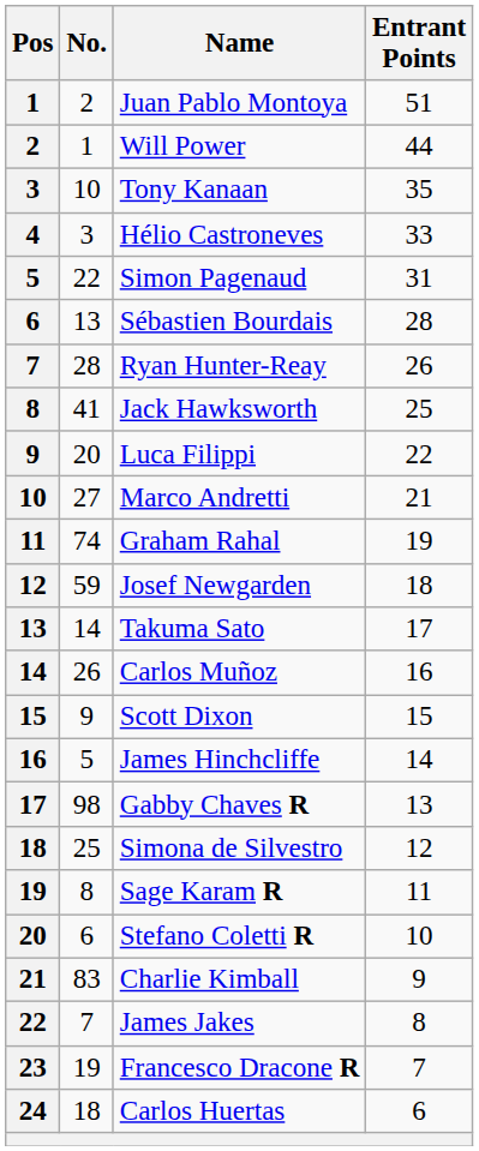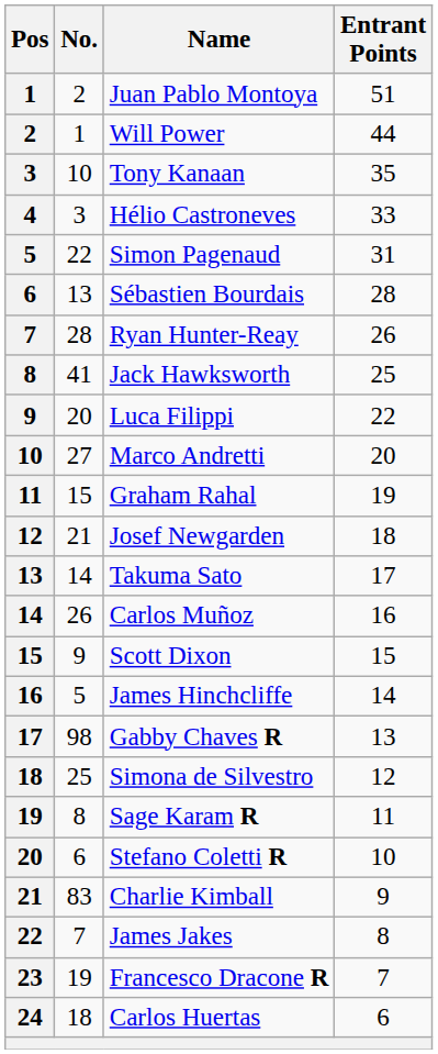Marco Andretti | Entrant Points: 21 -> 20
Graham Rahal | No.: 74 -> 15
Josef Newgarden | No.: 59 -> 21
